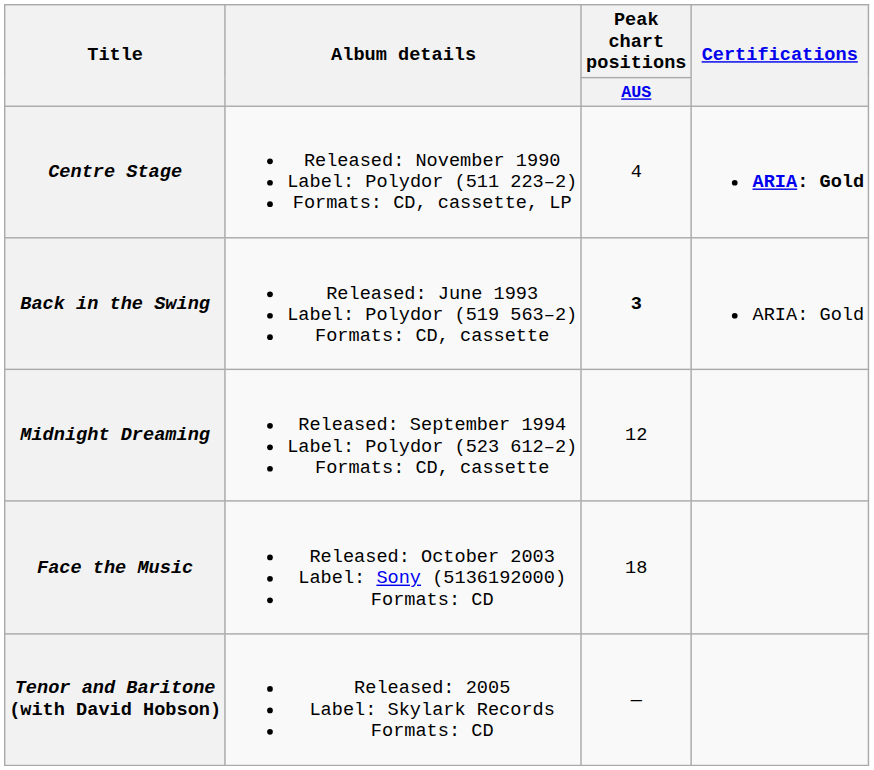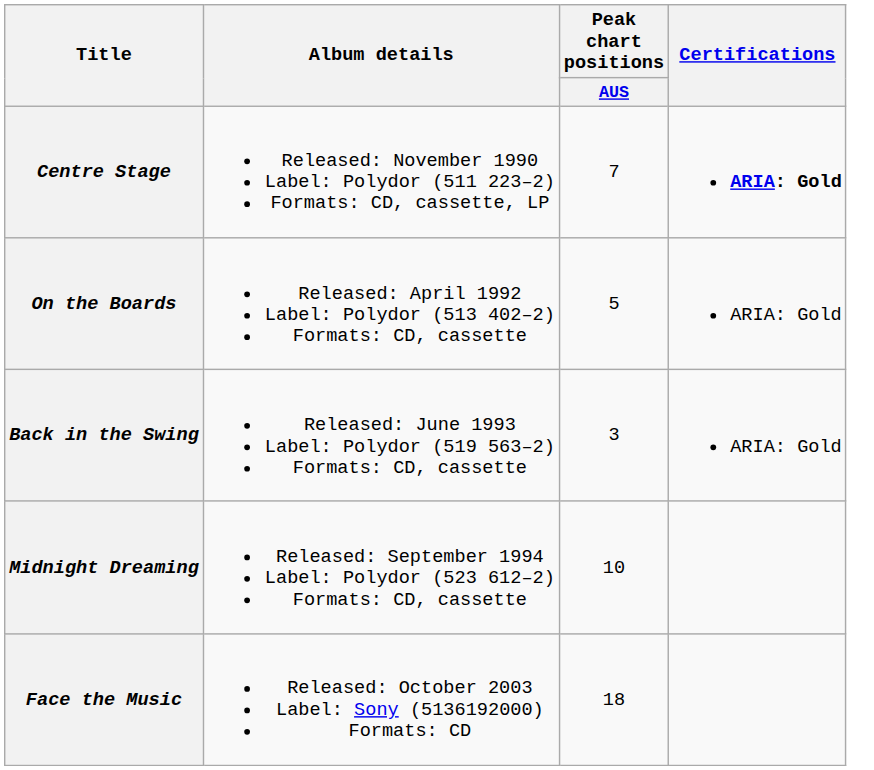Centre Stage | Peak chart positions / AUS: 4 -> 7
+ row: On the Boards | Released: April 1992 Label: Polydor (513 402–2) Formats: CD, cassette | 5 | ARIA: Gold
Back in the Swing | Peak chart positions / AUS: bold -> normal
Midnight Dreaming | Peak chart positions / AUS: 12 -> 10
- row: Tenor and Baritone (with David Hobson) | Released: 2005 Label: Skylark Records Formats: CD | —
